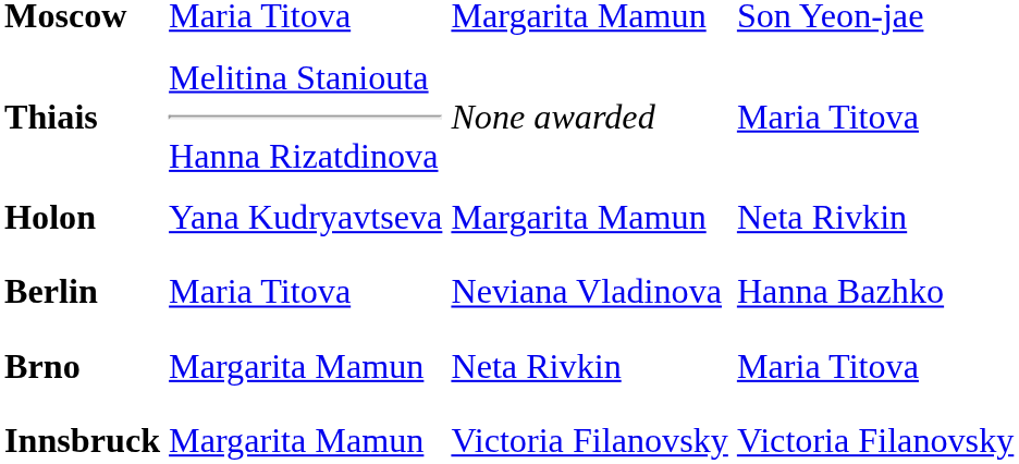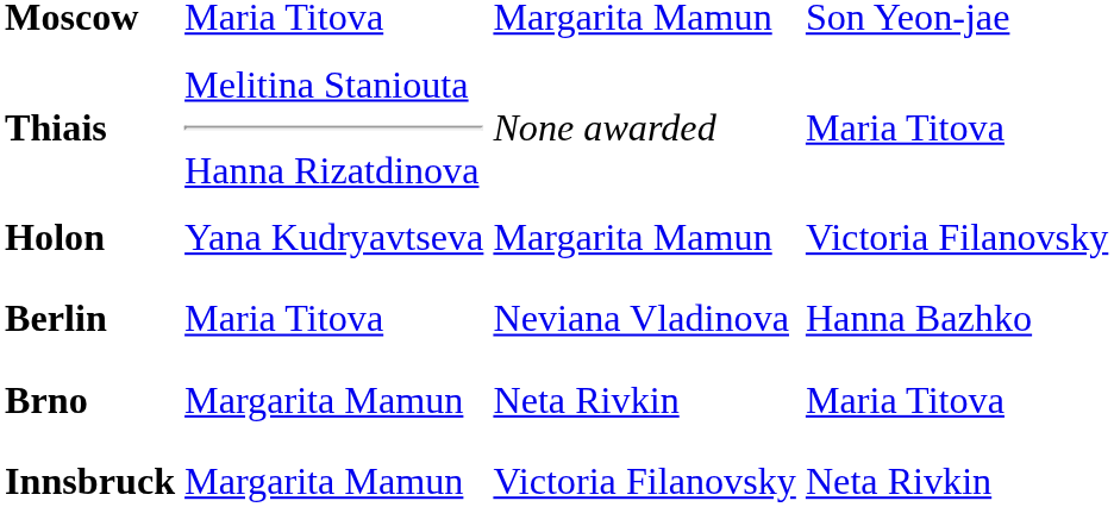Holon | column 4: Neta Rivkin -> Victoria Filanovsky
Innsbruck | column 4: Victoria Filanovsky -> Neta Rivkin
